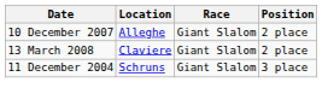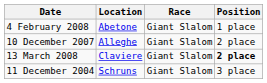+ row: 4 February 2008 | Abetone | Giant Slalom | 1 place
13 March 2008 | Position: normal -> bold
